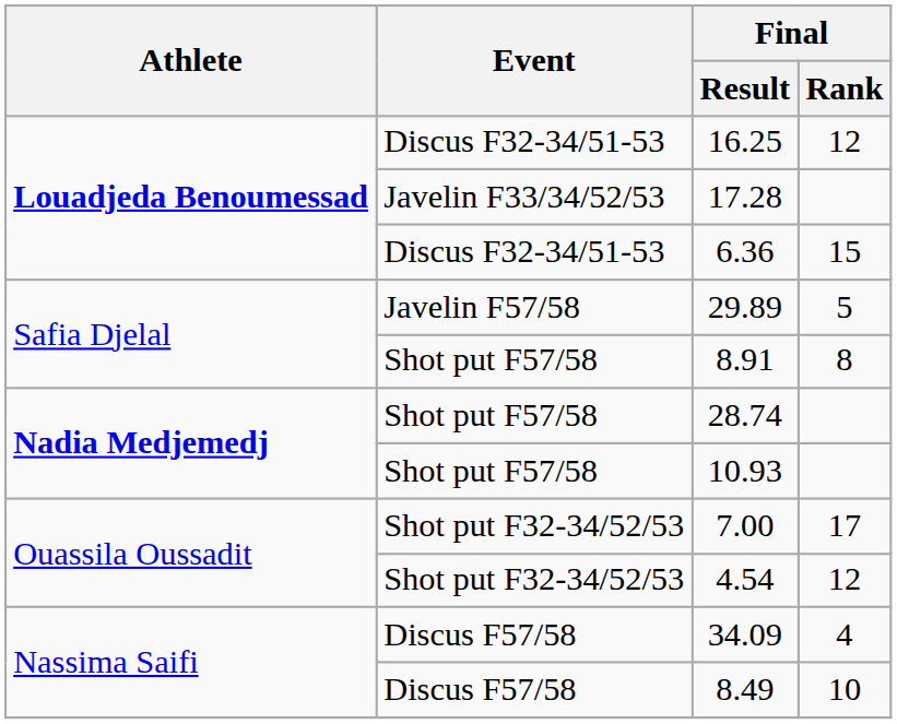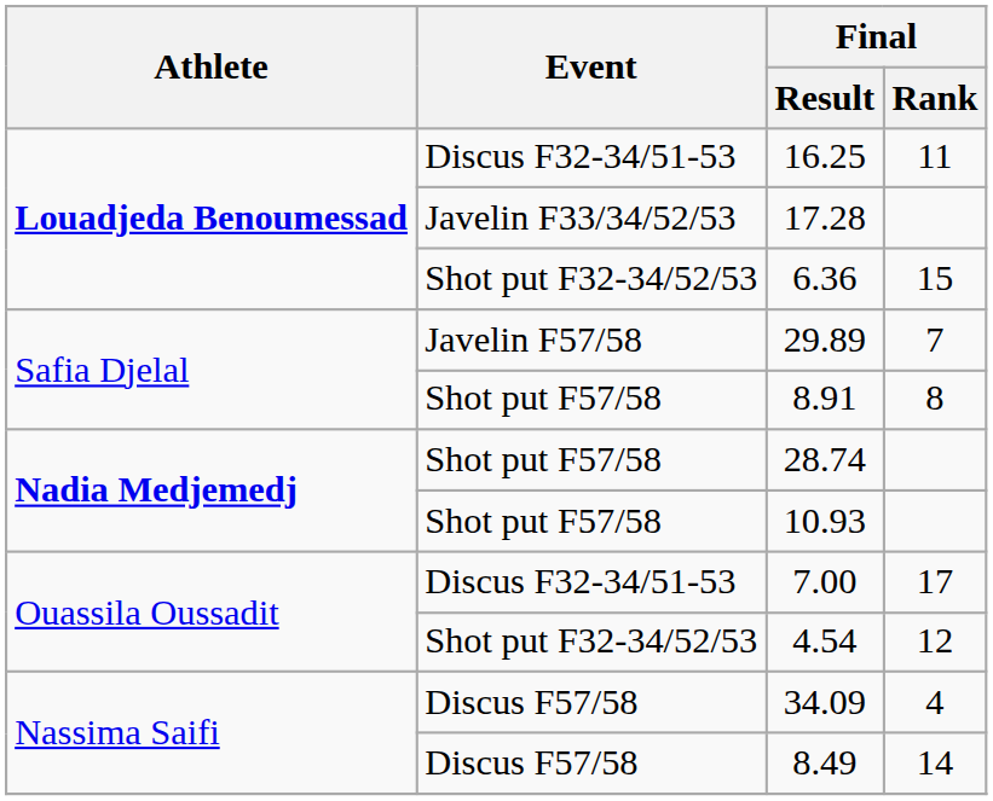16.25 | Final / Rank: 12 -> 11
6.36 | Event: Discus F32-34/51-53 -> Shot put F32-34/52/53
29.89 | Final / Rank: 5 -> 7
7.00 | Event: Shot put F32-34/52/53 -> Discus F32-34/51-53
8.49 | Final / Rank: 10 -> 14
